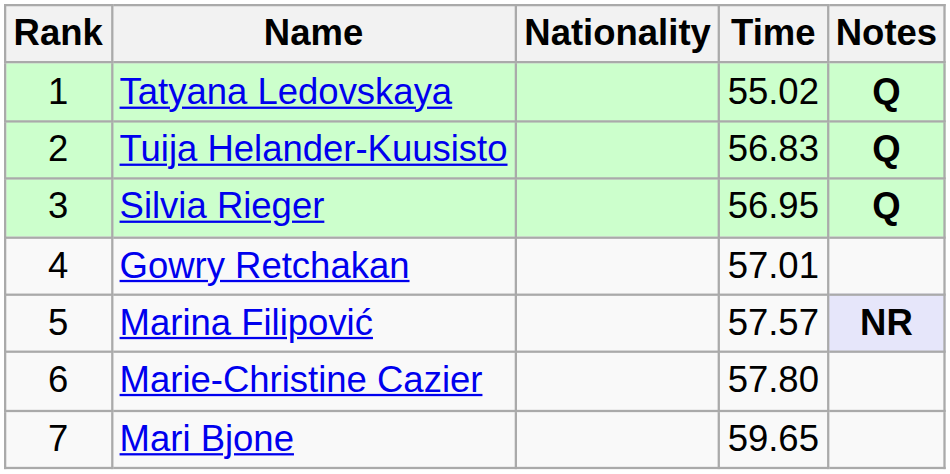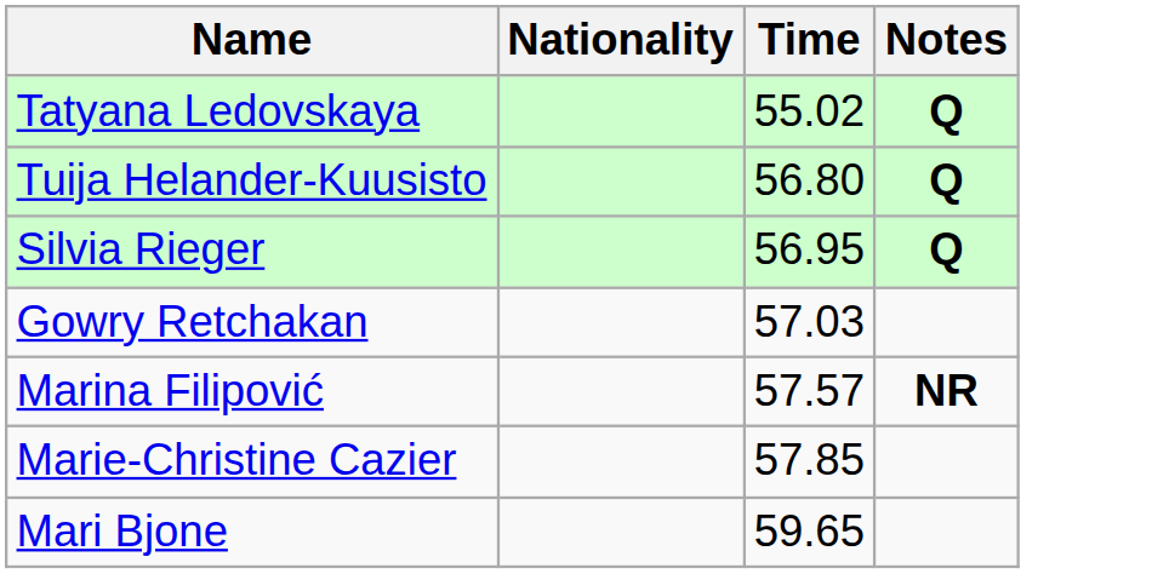- column: Rank | 1 | 2 | 3 | 4 | 5 | 6 | 7
Tuija Helander-Kuusisto | Time: 56.83 -> 56.80
Gowry Retchakan | Time: 57.01 -> 57.03
Marina Filipović | Notes: lavender background -> no background
Marie-Christine Cazier | Time: 57.80 -> 57.85
